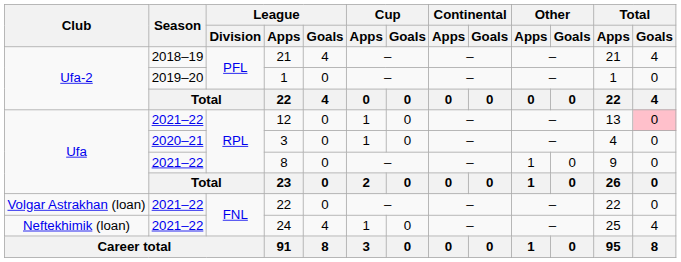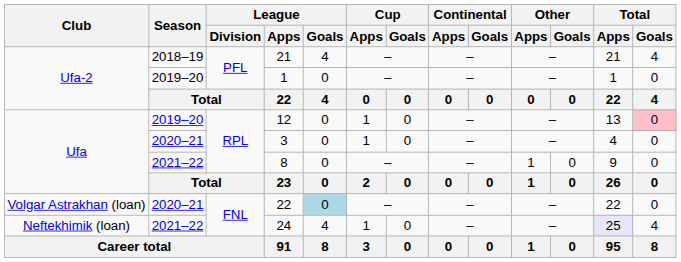12 | Season: 2021–22 -> 2019–20
Volgar Astrakhan (loan) / 22 | Season: 2021–22 -> 2020–21
Volgar Astrakhan (loan) / 22 | League / Goals: no background -> lightblue background
24 | Total / Apps: no background -> lavender background
